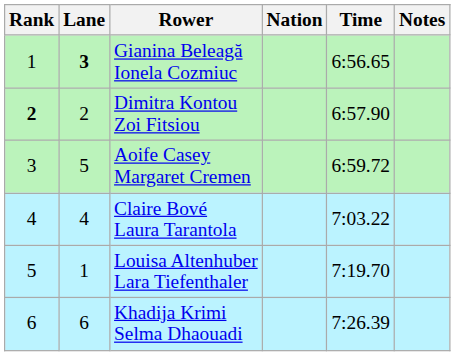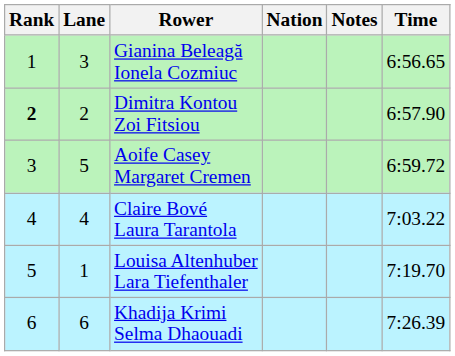columns swapped: Time <-> Notes
Gianina Beleagă Ionela Cozmiuc | Lane: bold -> normal
